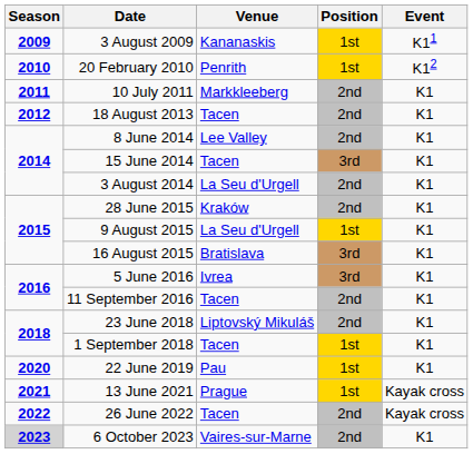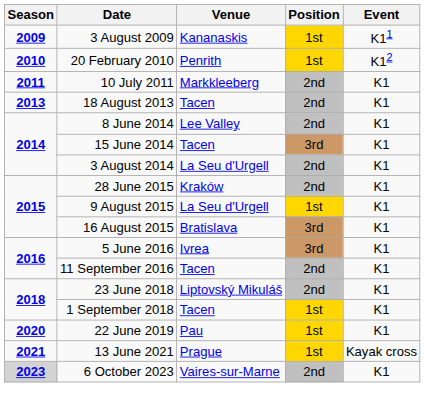18 August 2013 | Season: 2012 -> 2013
- row: 2022 | 26 June 2022 | Tacen | 2nd | Kayak cross
